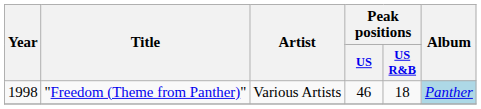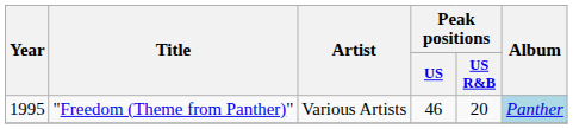"Freedom (Theme from Panther)" | Year: 1998 -> 1995
"Freedom (Theme from Panther)" | Peak positions / US R&B: 18 -> 20
